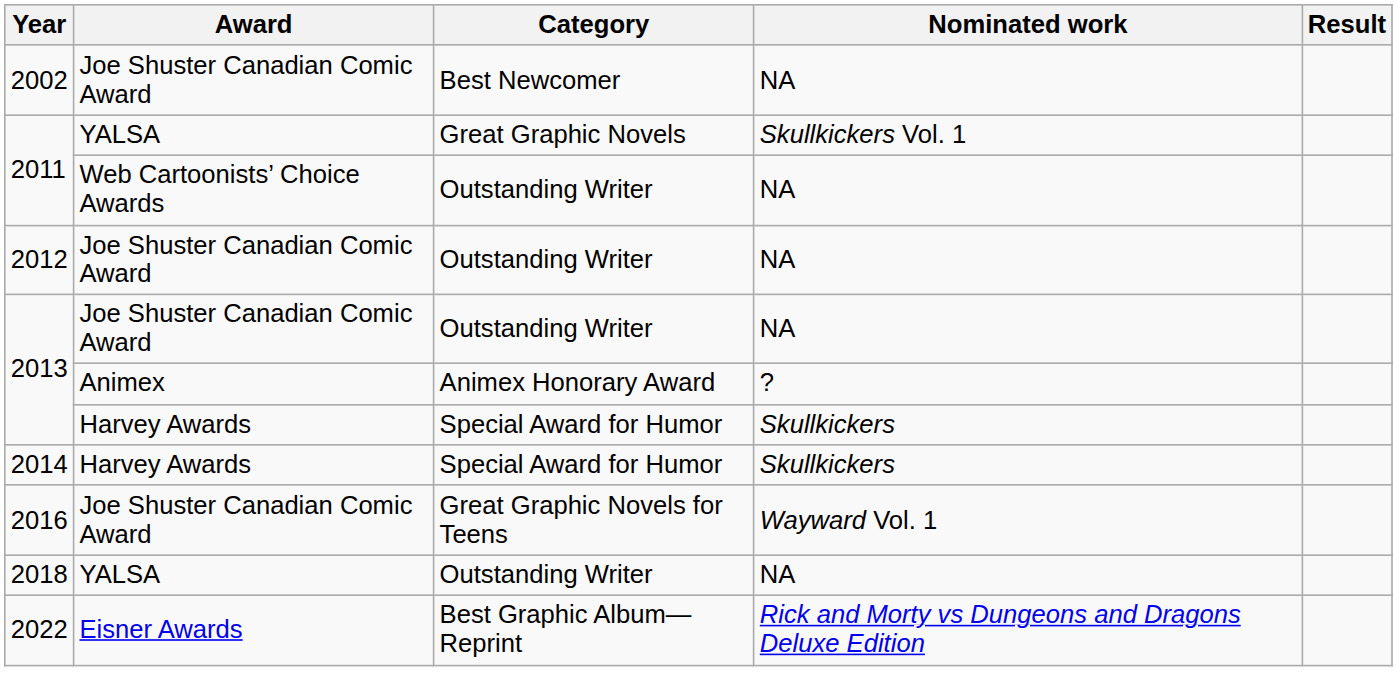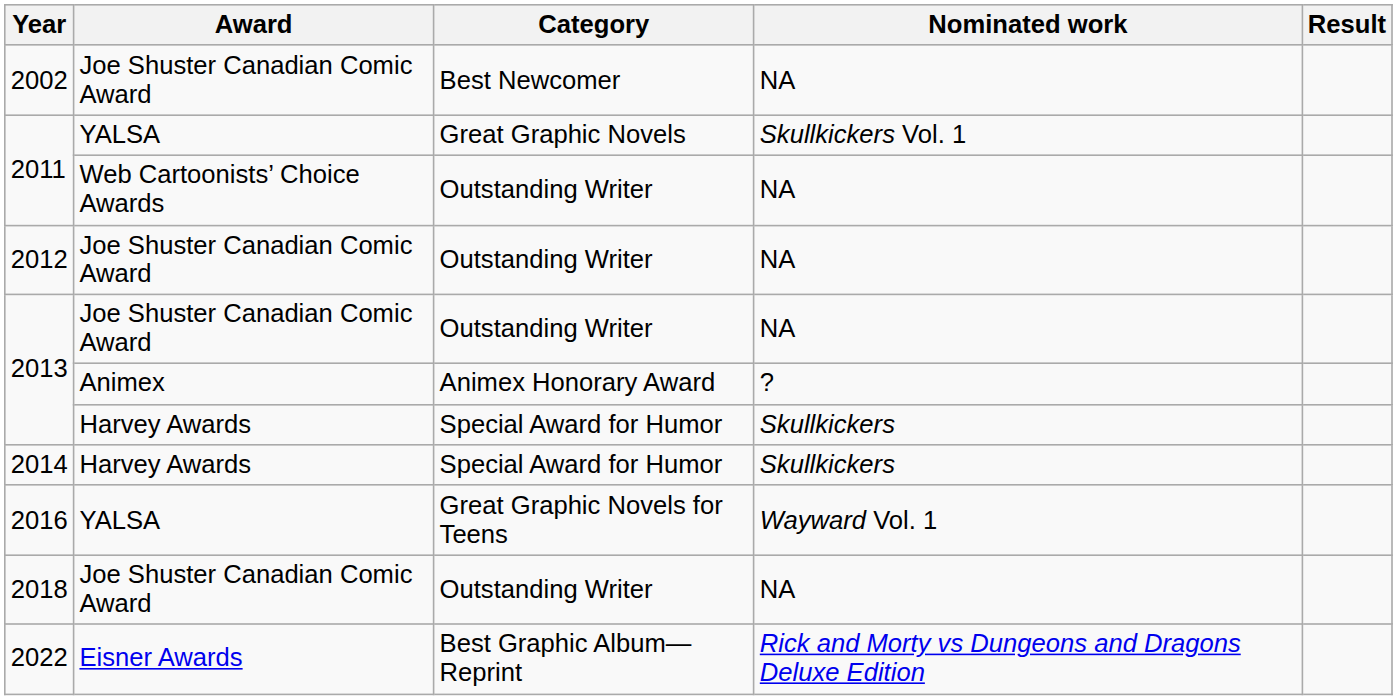2016 | Award: Joe Shuster Canadian Comic Award -> YALSA
2018 | Award: YALSA -> Joe Shuster Canadian Comic Award
